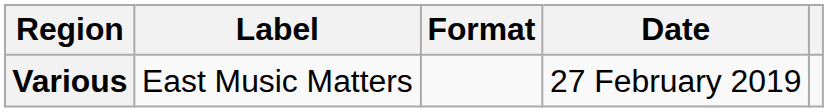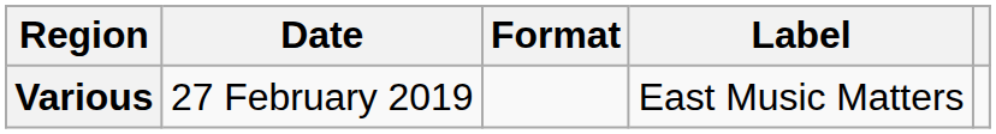columns swapped: Date <-> Label
